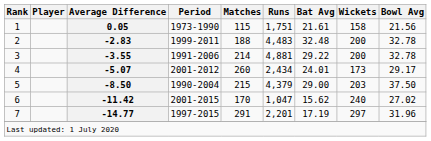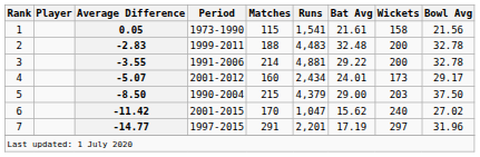1 | Runs: 1,751 -> 1,541
4 | Matches: 260 -> 160
